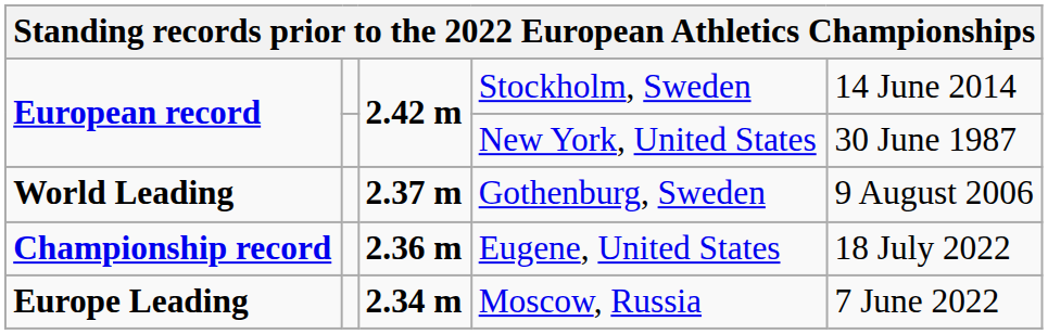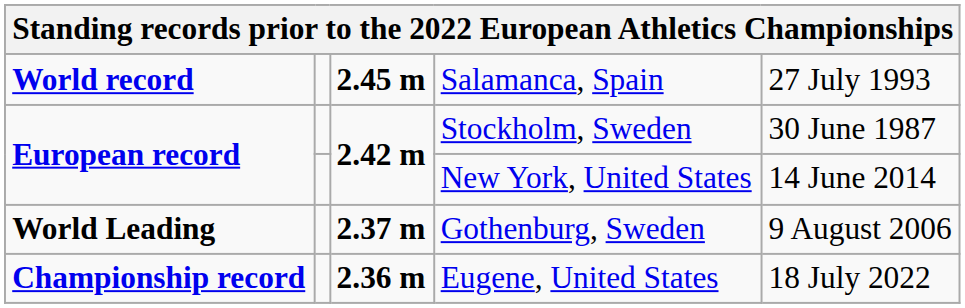+ row: World record | 2.45 m | Salamanca, Spain | 27 July 1993
Stockholm, Sweden | column 5: 14 June 2014 -> 30 June 1987
New York, United States | column 5: 30 June 1987 -> 14 June 2014
- row: Europe Leading | 2.34 m | Moscow, Russia | 7 June 2022
